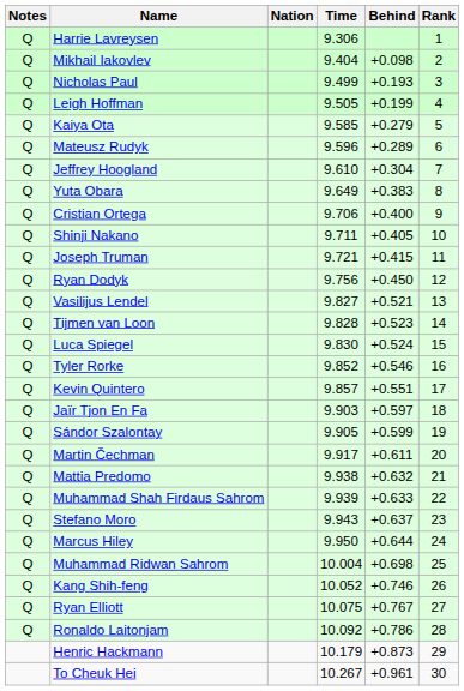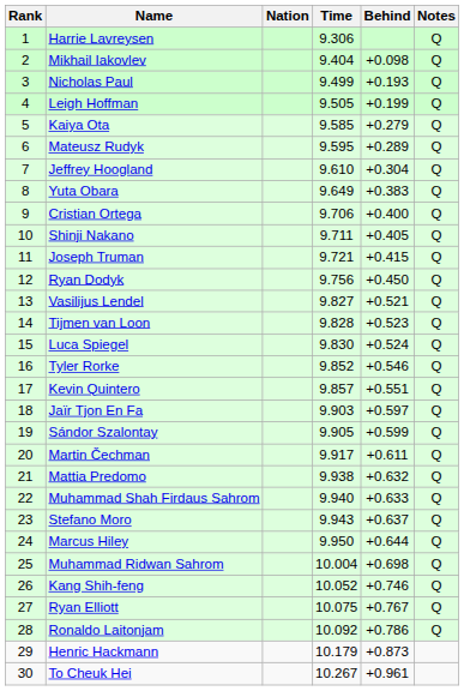columns swapped: Rank <-> Notes
Mateusz Rudyk | Time: 9.596 -> 9.595
Muhammad Shah Firdaus Sahrom | Time: 9.939 -> 9.940
